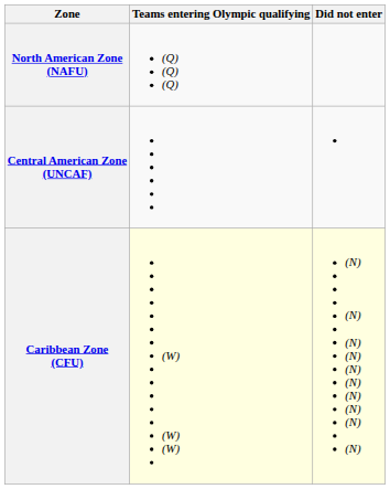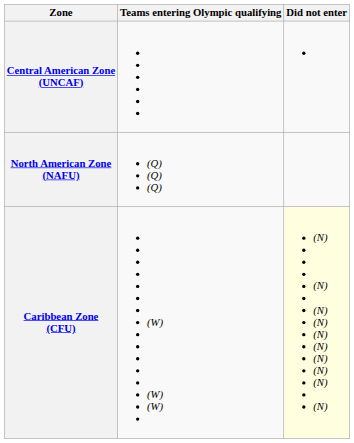rows swapped: North American Zone (NAFU) <-> Central American Zone (UNCAF)
Caribbean Zone (CFU) | Teams entering Olympic qualifying: lightyellow background -> no background
